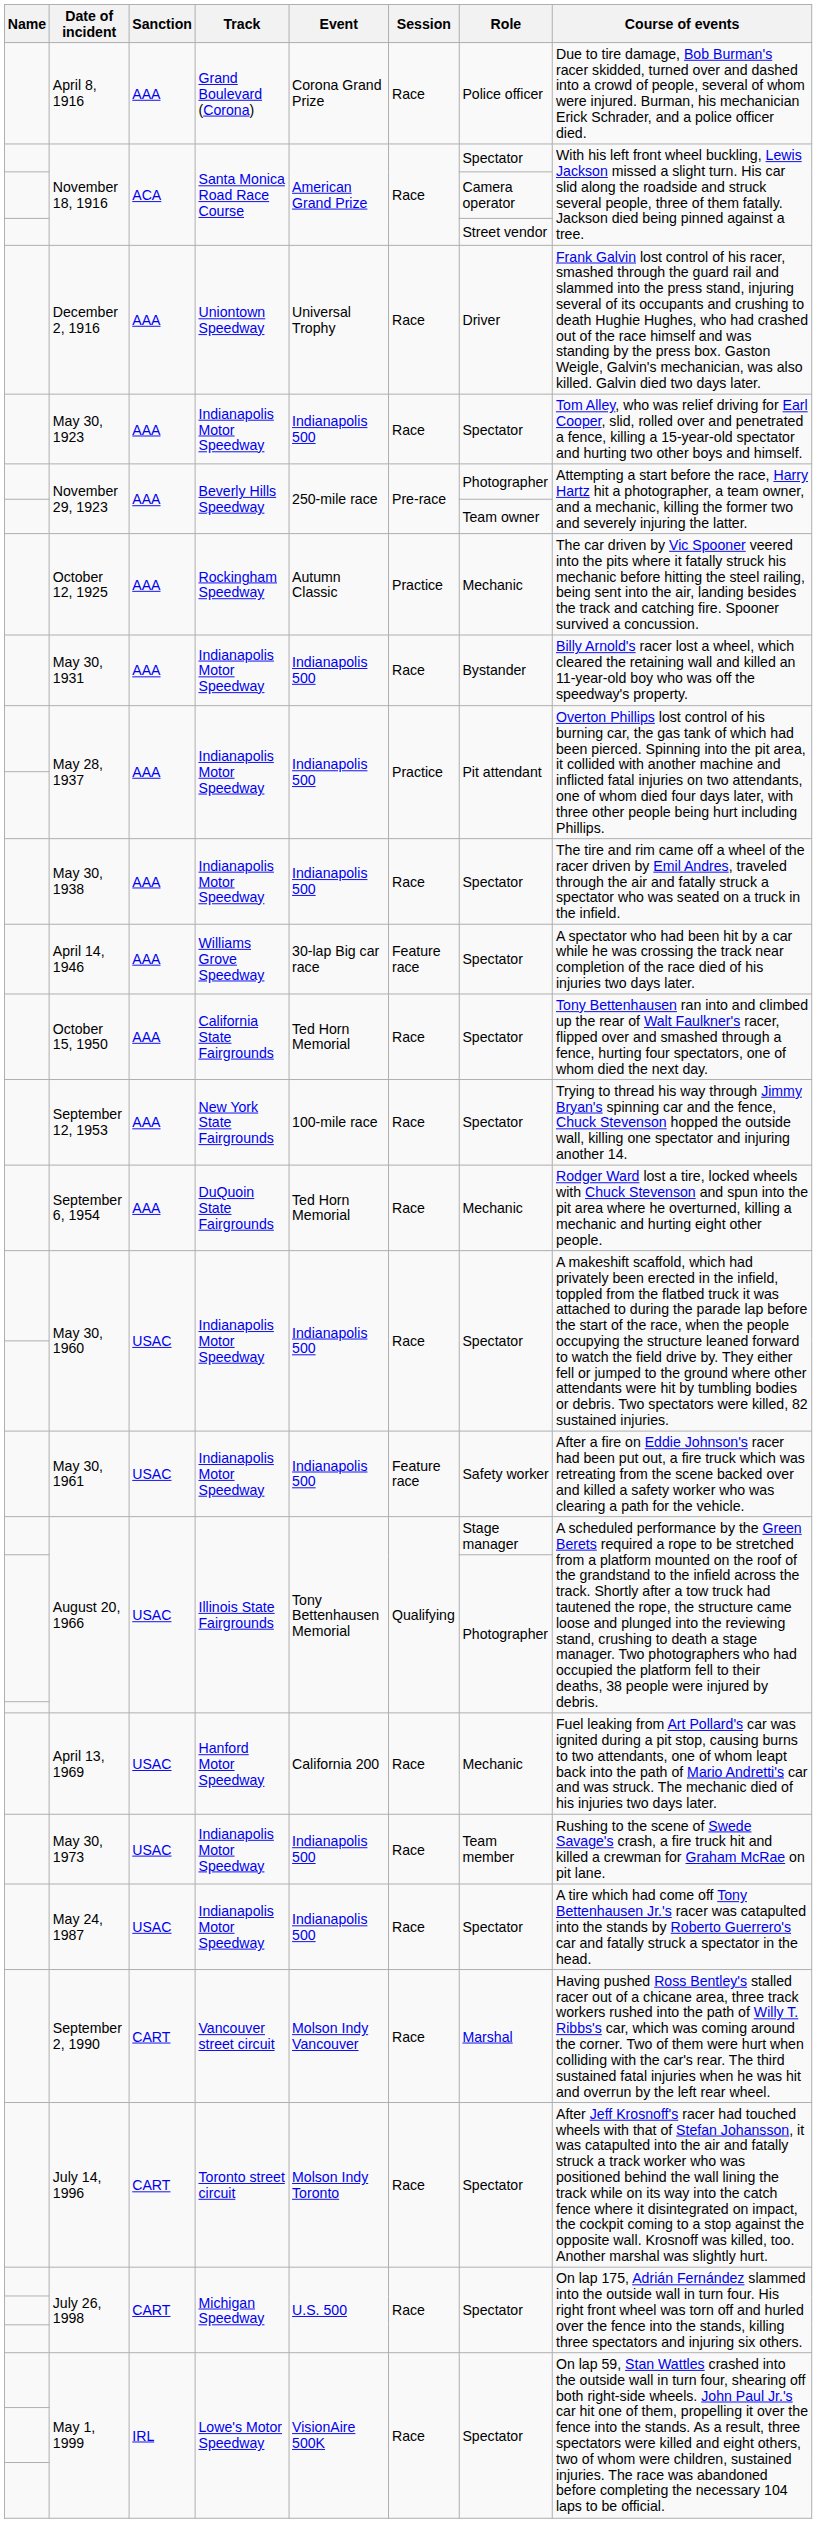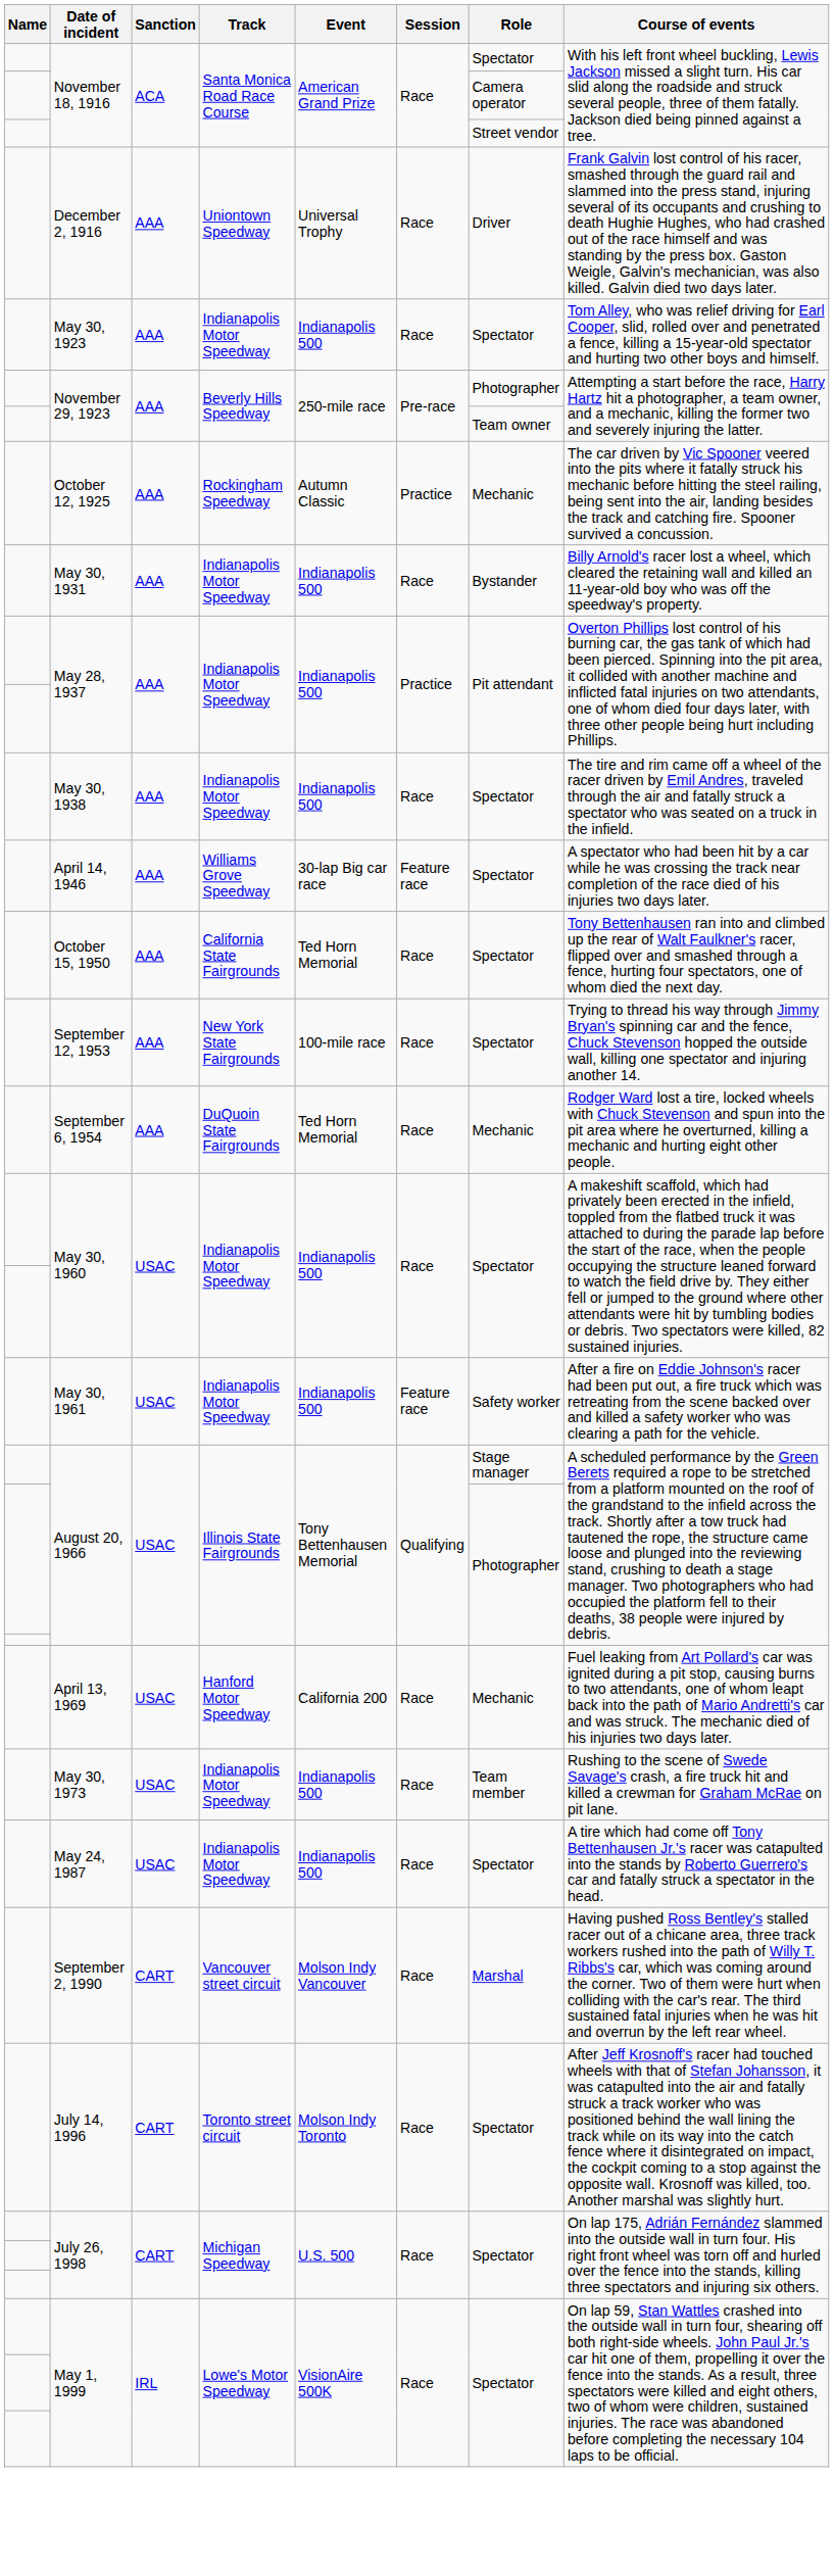- row: April 8, 1916 | AAA | Grand Boulevard (Corona) | Corona Grand Prize | Race | Police officer | Due to tire damage, Bob Burman's racer skidded, turned over and dashed into a crowd of people, several of whom were injured. Burman, his mechanician Erick Schrader, and a police officer died.
